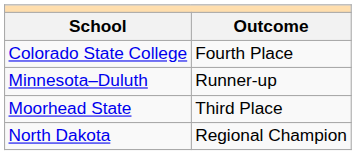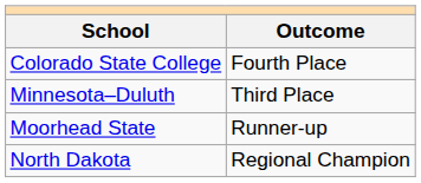Minnesota–Duluth | Outcome: Runner-up -> Third Place
Moorhead State | Outcome: Third Place -> Runner-up
